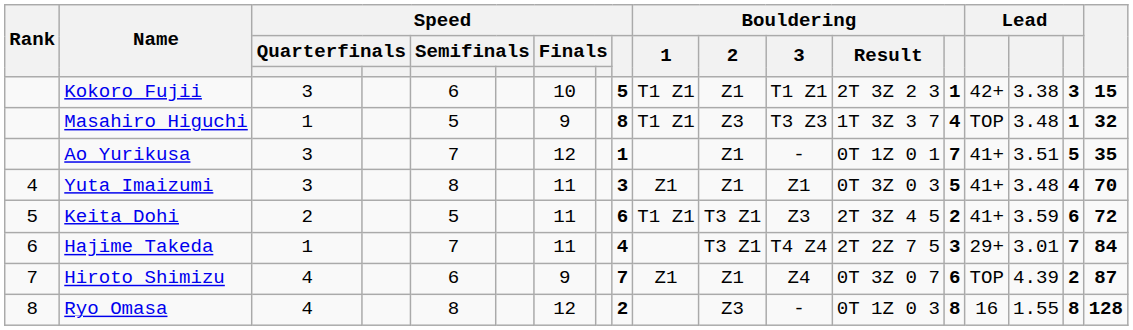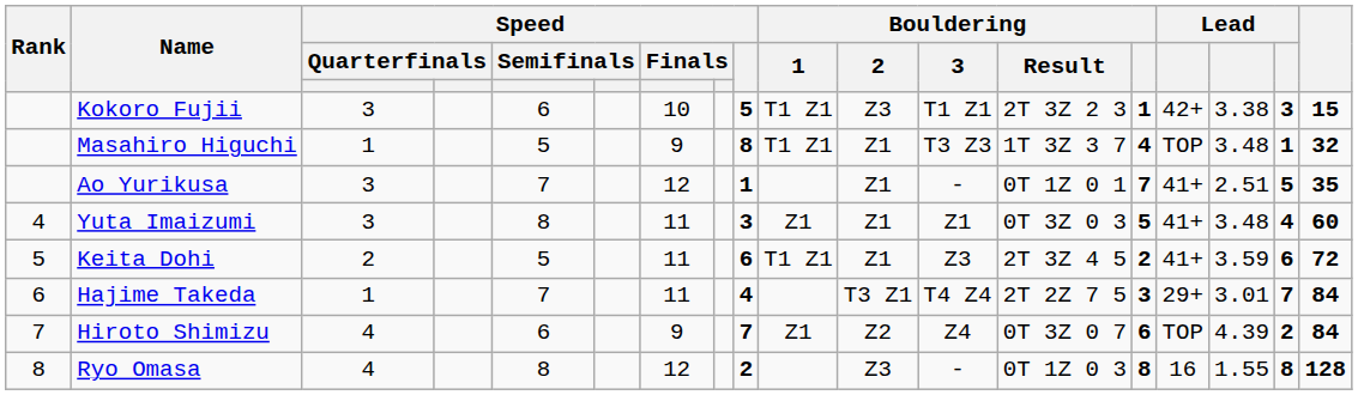Kokoro Fujii | Bouldering / 2: Z1 -> Z3
Masahiro Higuchi | Bouldering / 2: Z3 -> Z1
Ao Yurikusa | column 16: 3.51 -> 2.51
Yuta Imaizumi | column 18: 70 -> 60
Keita Dohi | Bouldering / 2: T3 Z1 -> Z1
Hiroto Shimizu | Bouldering / 2: Z1 -> Z2
Hiroto Shimizu | column 18: 87 -> 84
